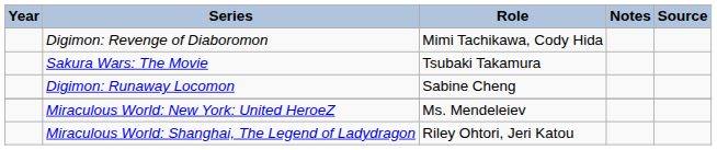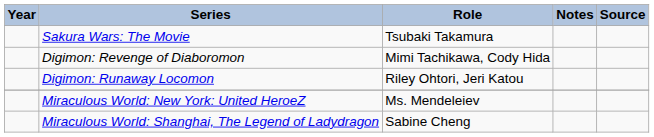rows swapped: Sakura Wars: The Movie <-> Digimon: Revenge of Diaboromon
Digimon: Runaway Locomon | Role: Sabine Cheng -> Riley Ohtori, Jeri Katou
Miraculous World: Shanghai, The Legend of Ladydragon | Role: Riley Ohtori, Jeri Katou -> Sabine Cheng
